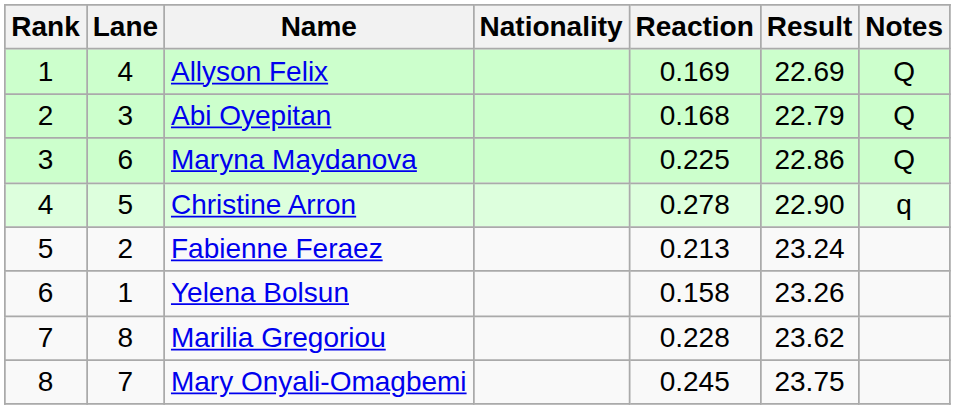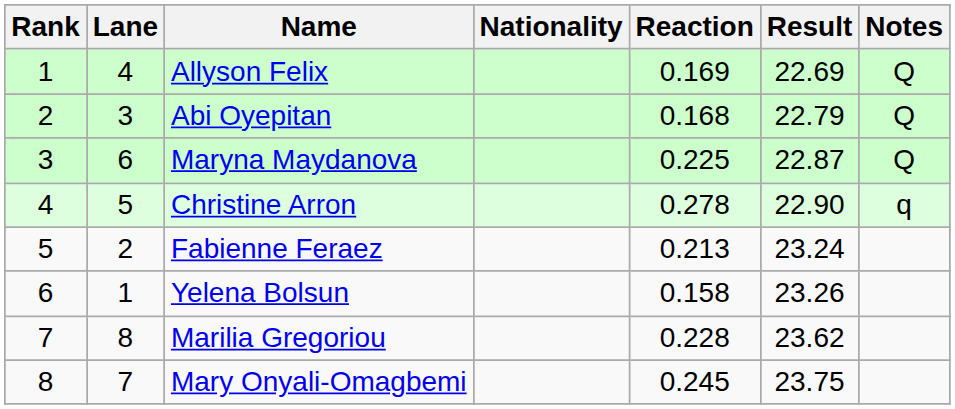Maryna Maydanova | Result: 22.86 -> 22.87
